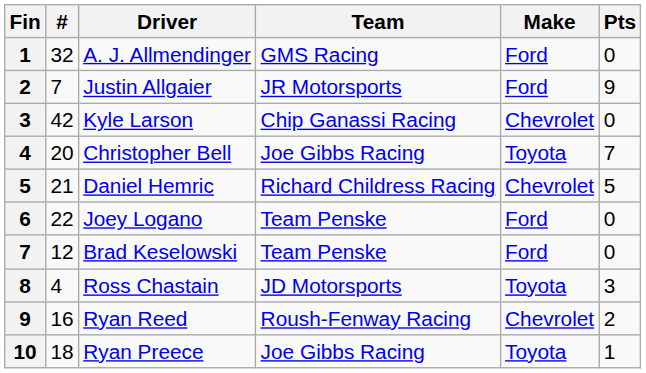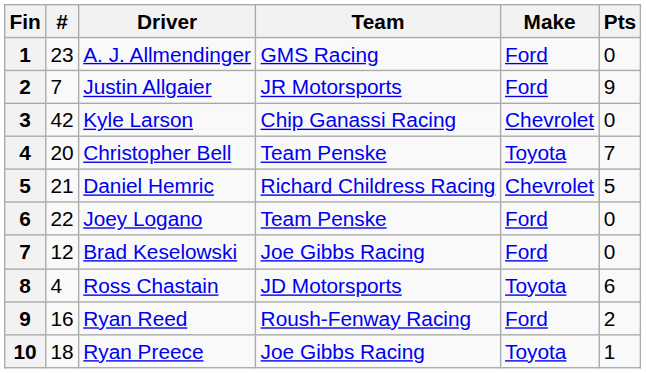A. J. Allmendinger | #: 32 -> 23
Christopher Bell | Team: Joe Gibbs Racing -> Team Penske
Brad Keselowski | Team: Team Penske -> Joe Gibbs Racing
Ross Chastain | Pts: 3 -> 6
Ryan Reed | Make: Chevrolet -> Ford
